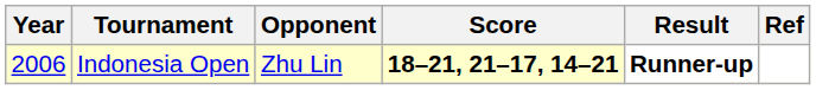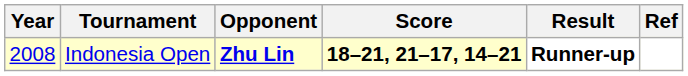Indonesia Open | Year: 2006 -> 2008
Indonesia Open | Opponent: normal -> bold
